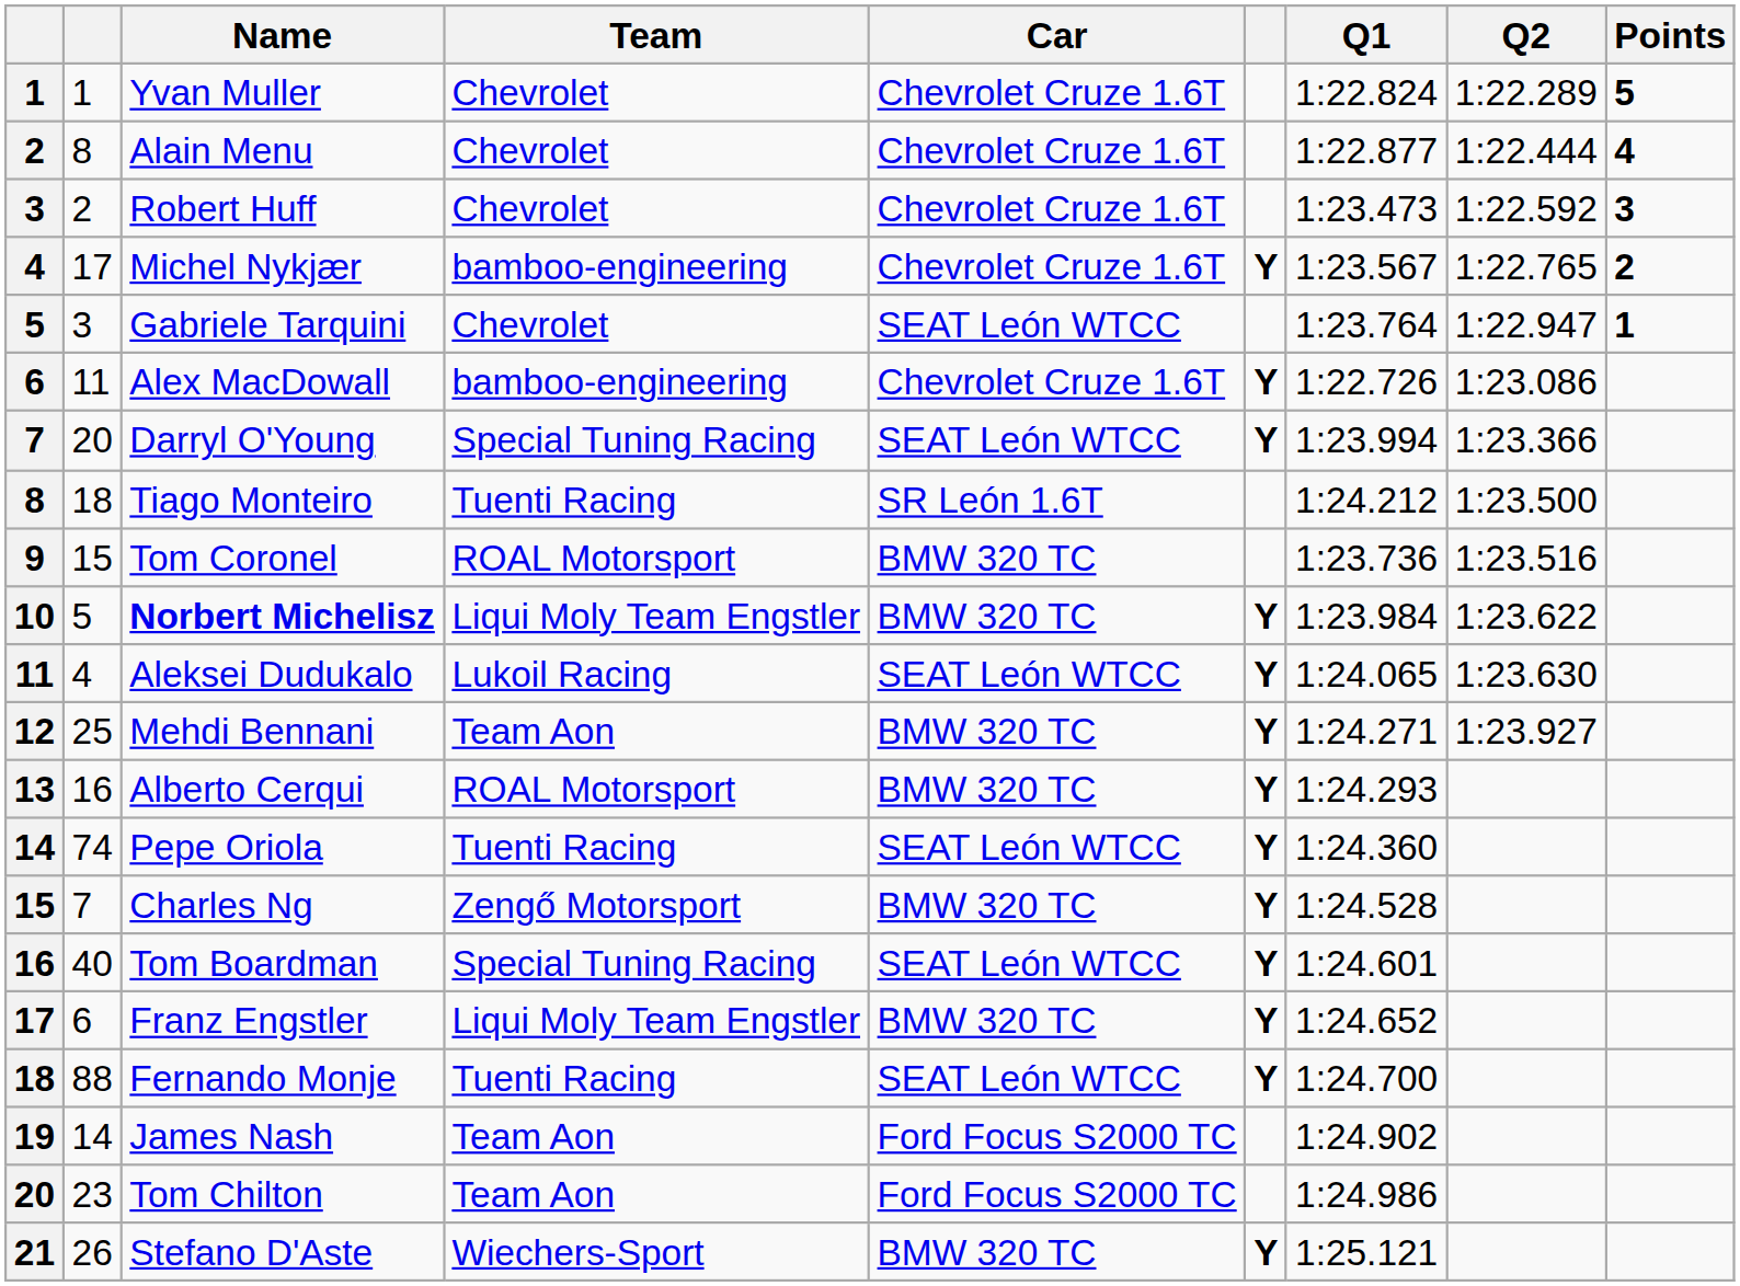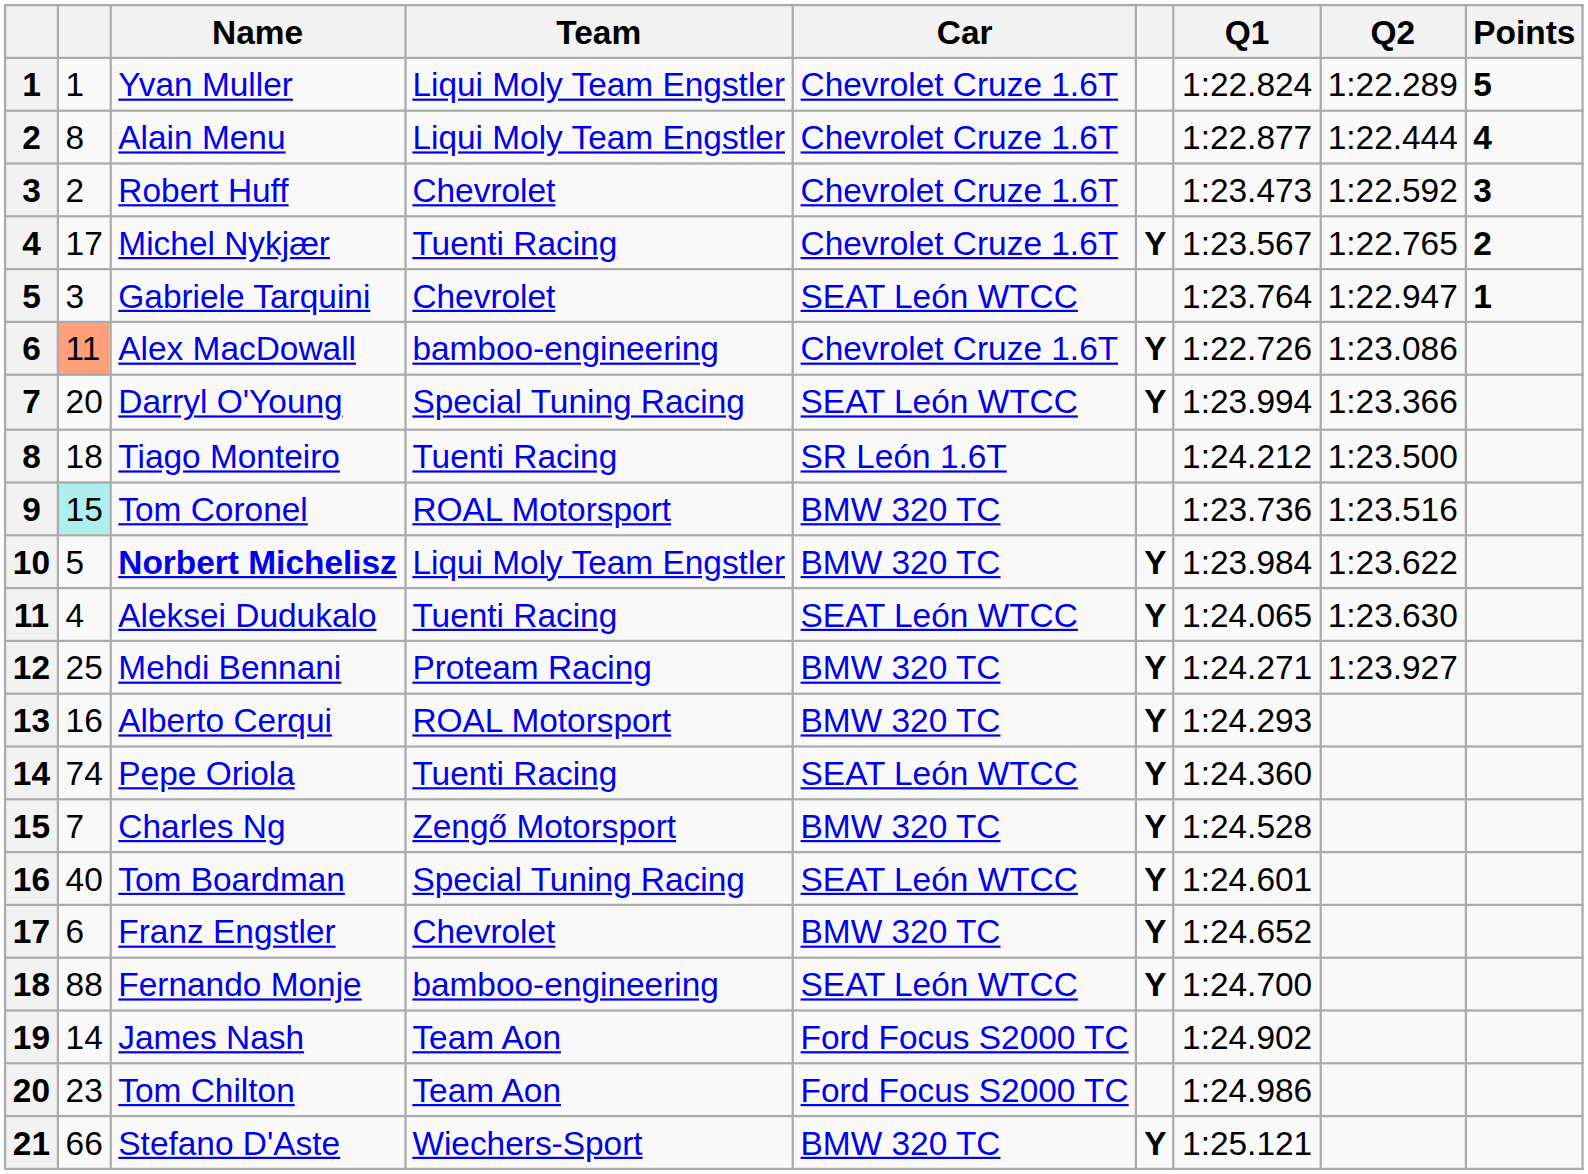Yvan Muller | Team: Chevrolet -> Liqui Moly Team Engstler
Alain Menu | Team: Chevrolet -> Liqui Moly Team Engstler
Michel Nykjær | Team: bamboo-engineering -> Tuenti Racing
Alex MacDowall | column 2: no background -> lightsalmon background
Tom Coronel | column 2: no background -> paleturquoise background
Aleksei Dudukalo | Team: Lukoil Racing -> Tuenti Racing
Mehdi Bennani | Team: Team Aon -> Proteam Racing
Franz Engstler | Team: Liqui Moly Team Engstler -> Chevrolet
Fernando Monje | Team: Tuenti Racing -> bamboo-engineering
Stefano D'Aste | column 2: 26 -> 66
